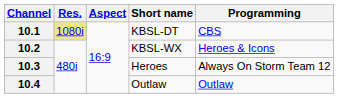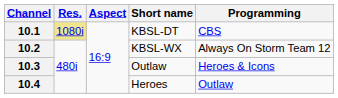10.2 | Programming: Heroes & Icons -> Always On Storm Team 12
10.3 | Short name: Heroes -> Outlaw
10.3 | Programming: Always On Storm Team 12 -> Heroes & Icons
10.4 | Short name: Outlaw -> Heroes
